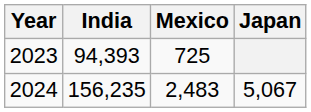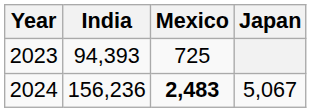2024 | India: 156,235 -> 156,236
2024 | Mexico: normal -> bold
